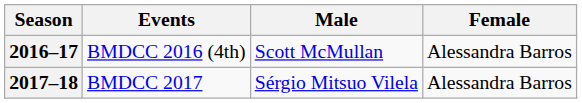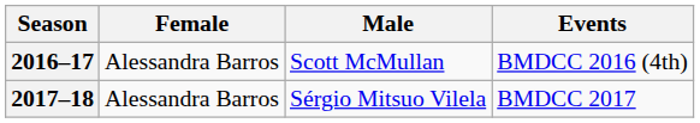columns swapped: Female <-> Events
